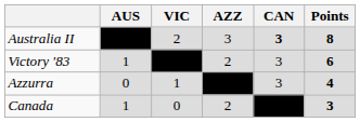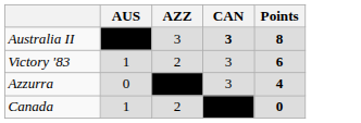- column: VIC | 2 | 1 | 0
Canada | Points: 3 -> 0
